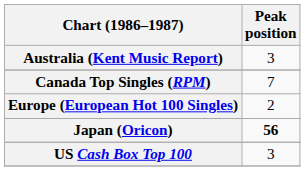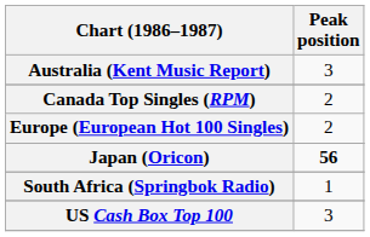Canada Top Singles (RPM) | Peak position: 7 -> 2
+ row: South Africa (Springbok Radio) | 1
